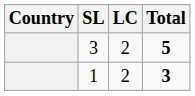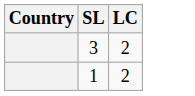- column: Total | 5 | 3
